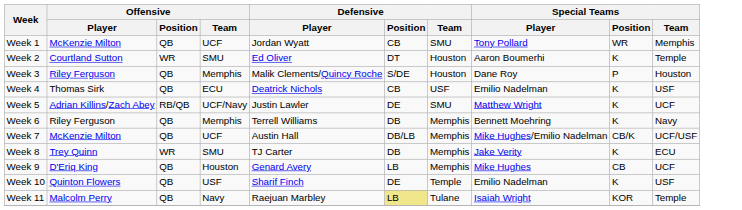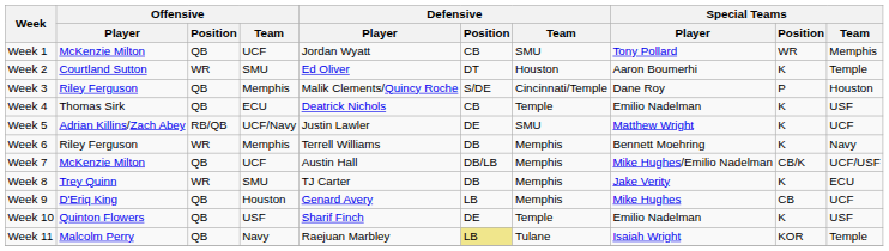Week 3 | Defensive / Team: Houston -> Cincinnati/Temple
Week 4 | Defensive / Team: USF -> Temple
Week 6 | Offensive / Position: QB -> WR
